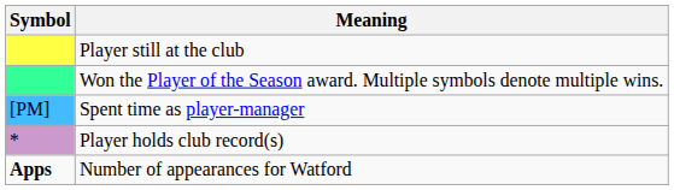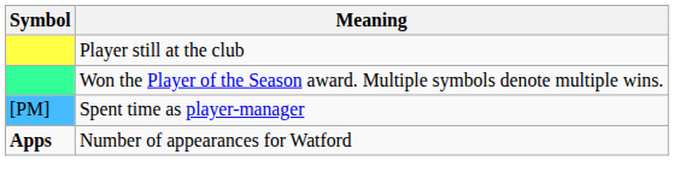- row: * | Player holds club record(s)
